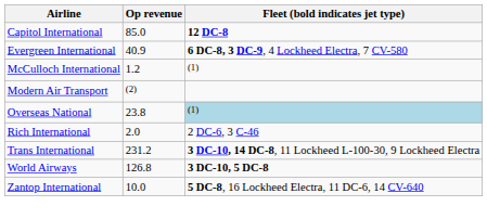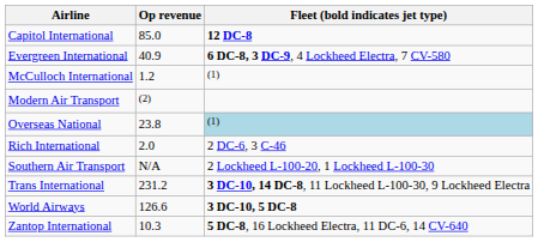+ row: Southern Air Transport | N/A | 2 Lockheed L-100-20, 1 Lockheed L-100-30
World Airways | Op revenue: 126.8 -> 126.6
Zantop International | Op revenue: 10.0 -> 10.3
